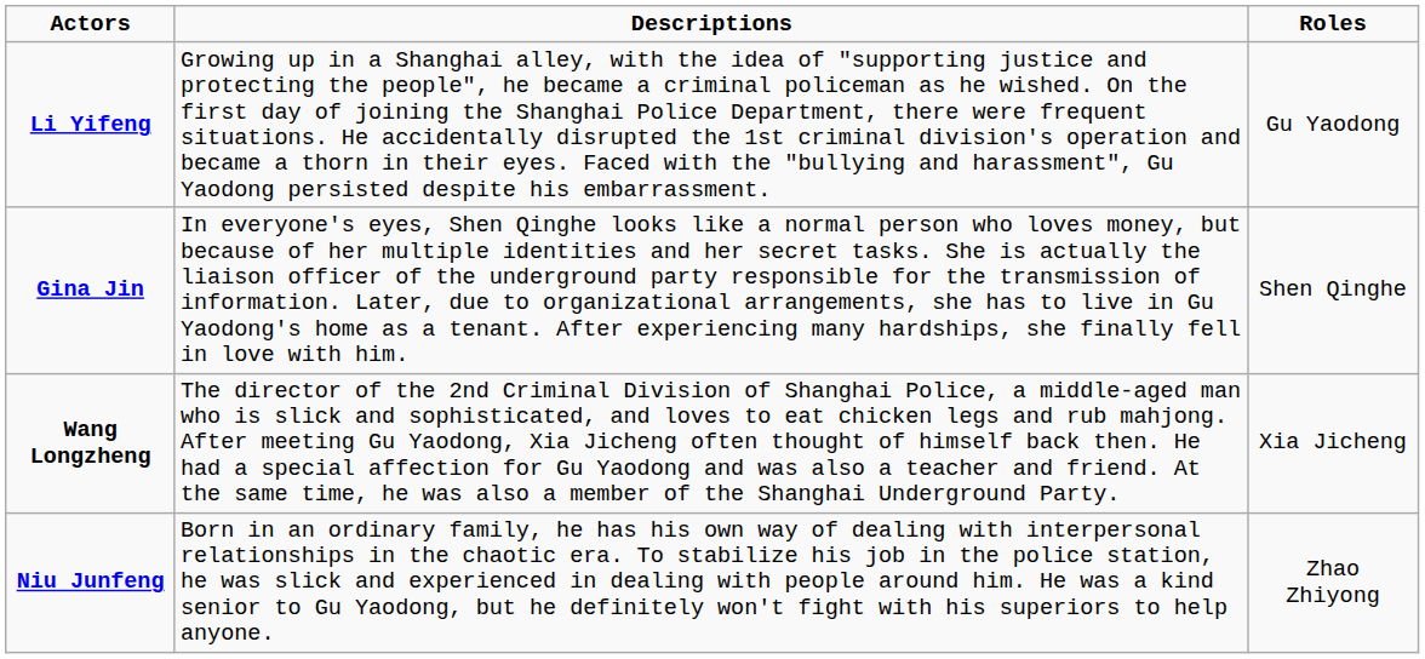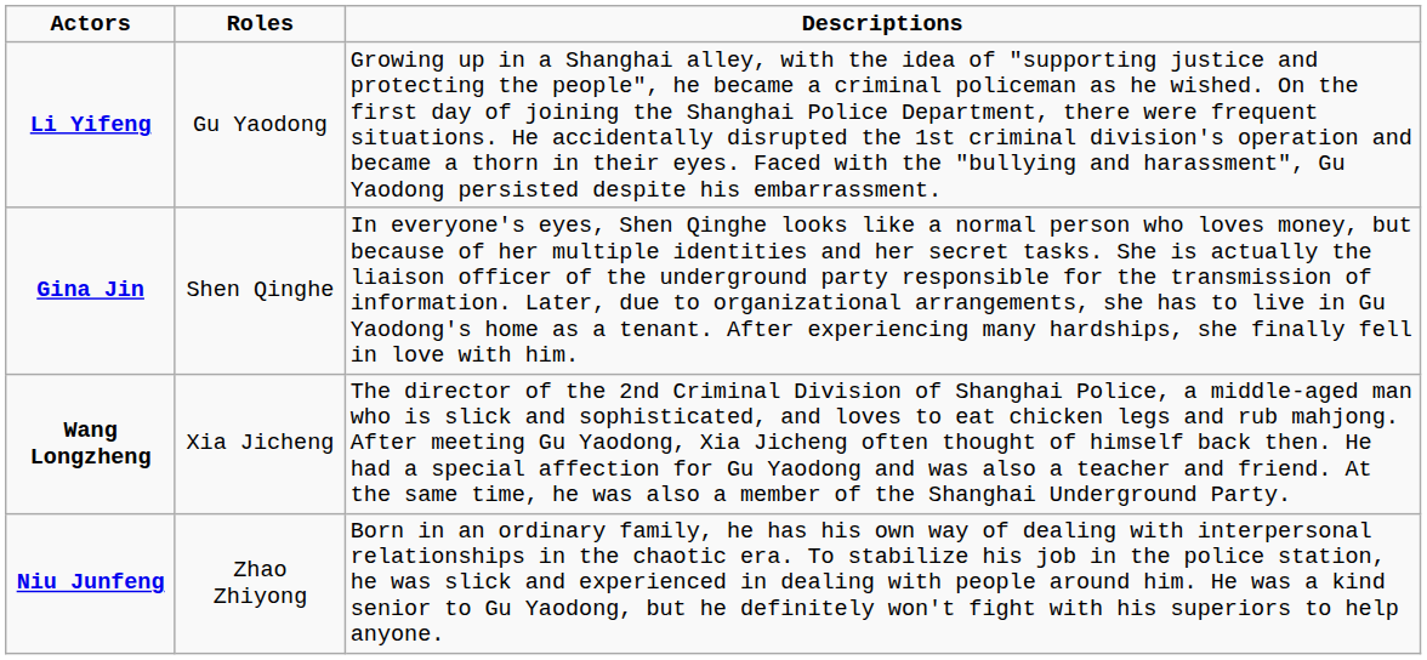columns swapped: Roles <-> Descriptions
